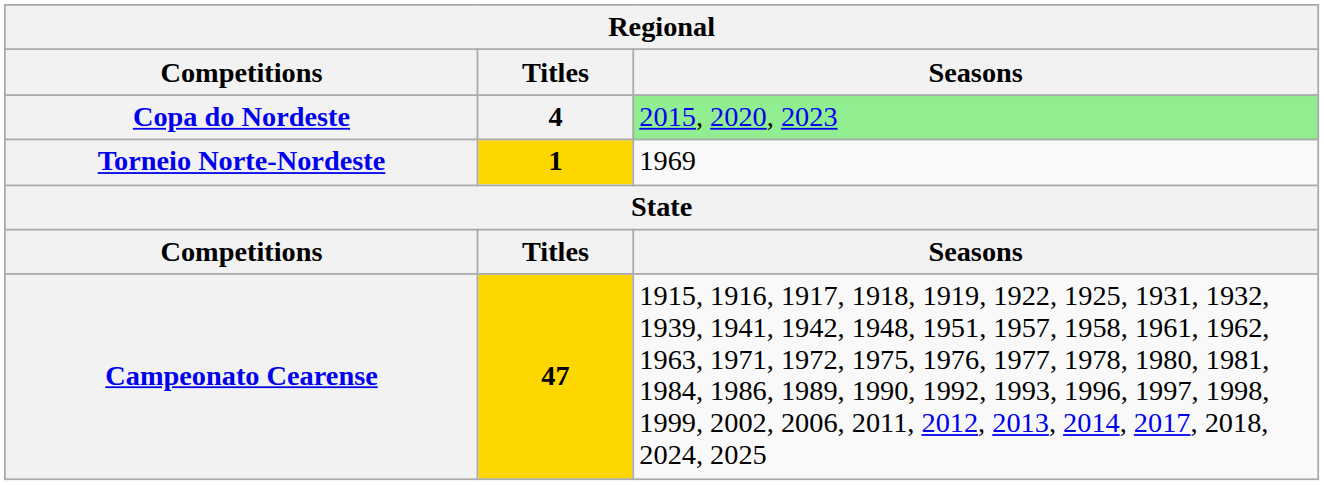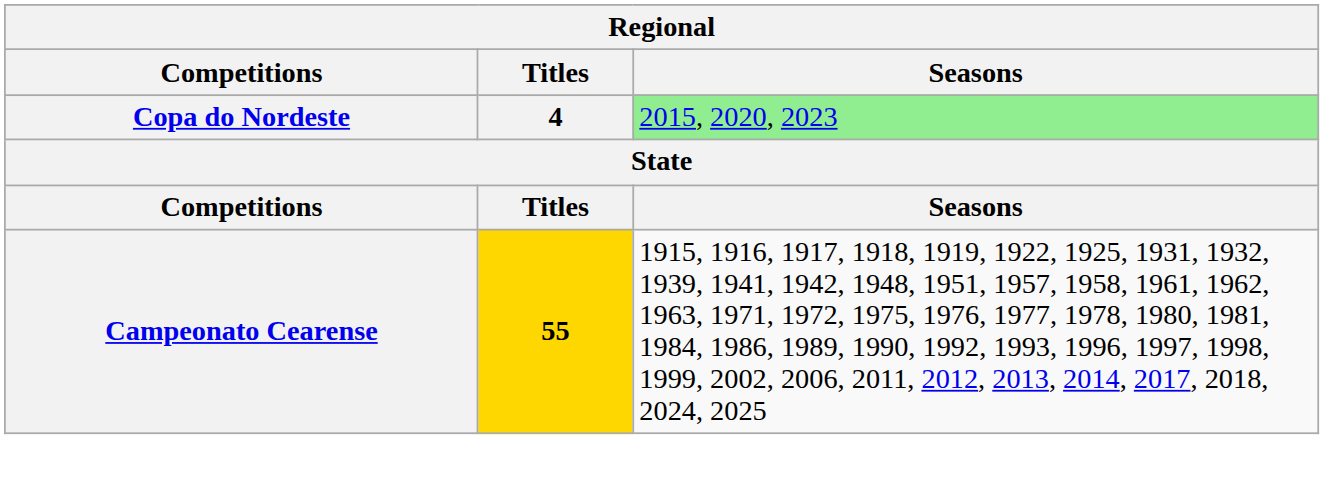- row: Torneio Norte-Nordeste | 1 | 1969
Campeonato Cearense | Titles: 47 -> 55
